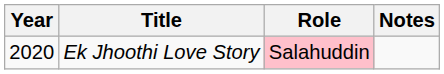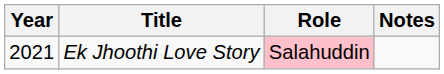Ek Jhoothi Love Story | Year: 2020 -> 2021
